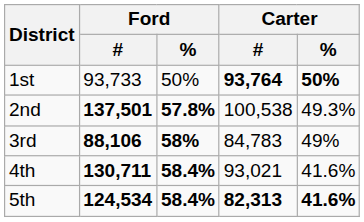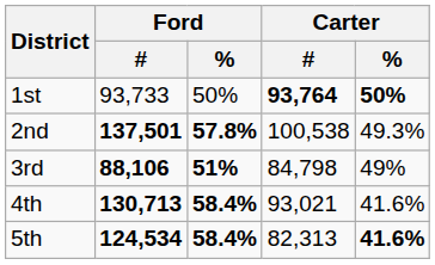3rd | Ford / %: 58% -> 51%
3rd | Carter / #: 84,783 -> 84,798
4th | Ford / #: 130,711 -> 130,713
5th | Carter / #: bold -> normal
